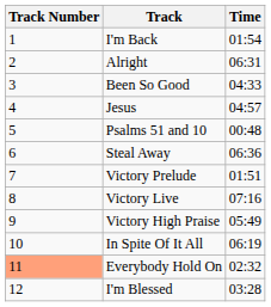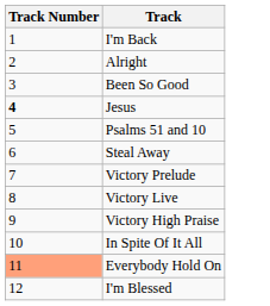- column: Time | 01:54 | 06:31 | 04:33 | 04:57 | 00:48 | 06:36 | 01:51 | 07:16 | 05:49 | 06:19 | 02:32 | 03:28
Jesus | Track Number: normal -> bold
